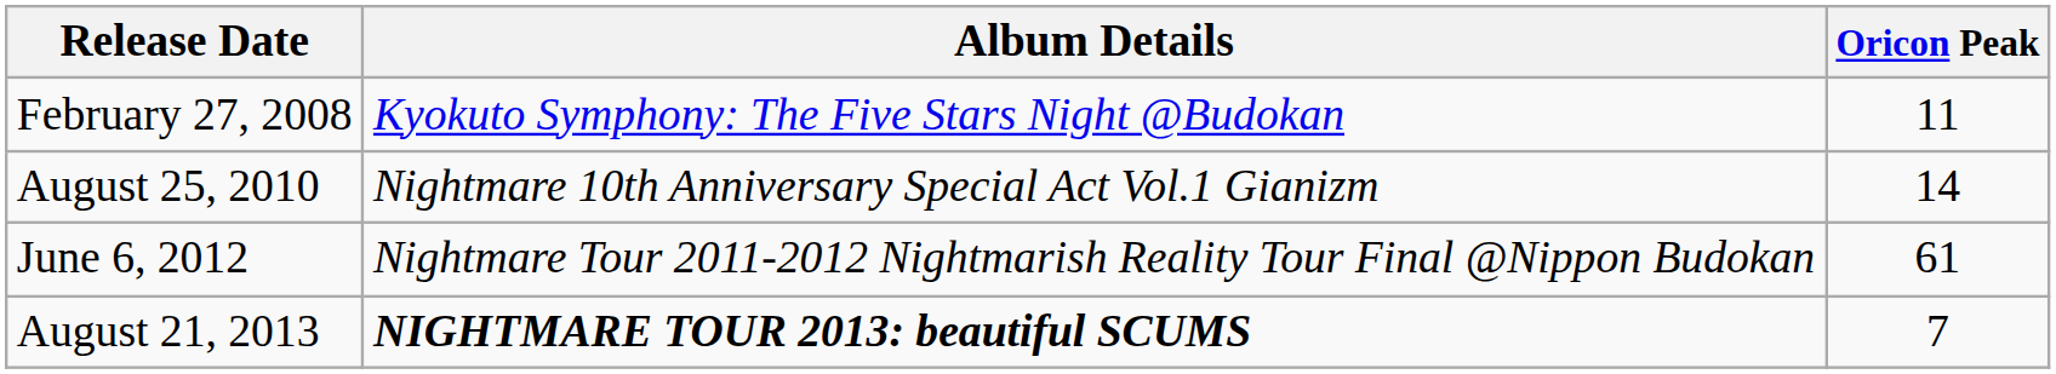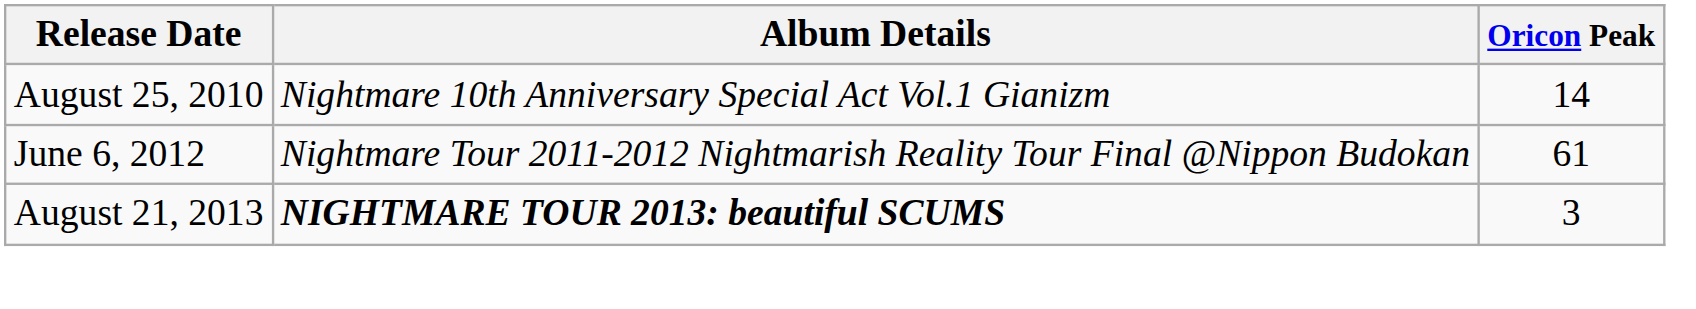- row: February 27, 2008 | Kyokuto Symphony: The Five Stars Night @Budokan | 11
August 21, 2013 | Oricon Peak: 7 -> 3
